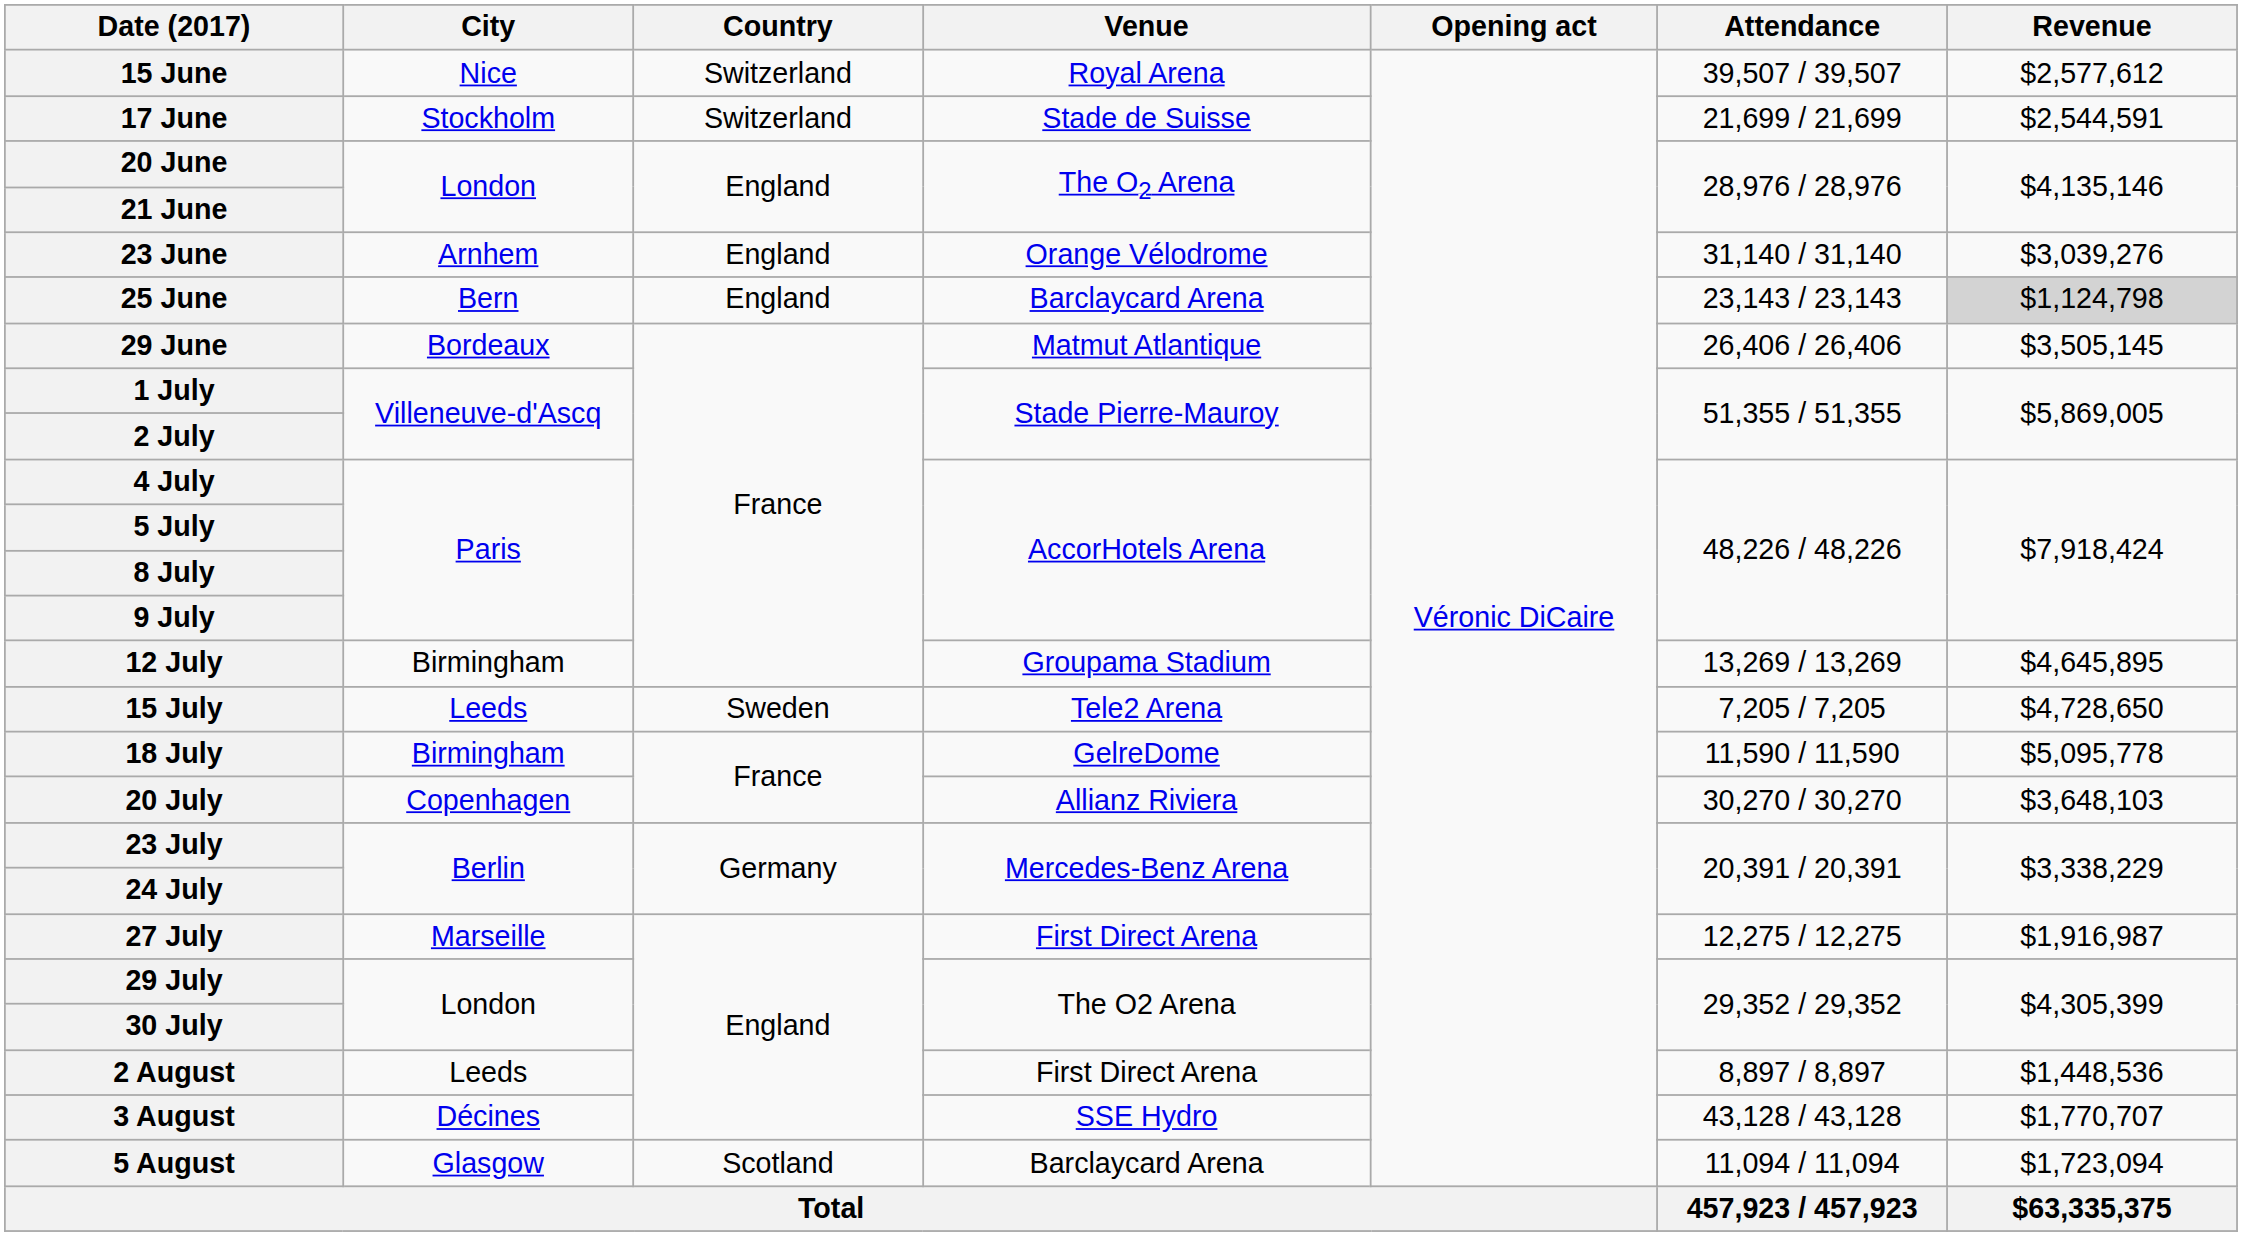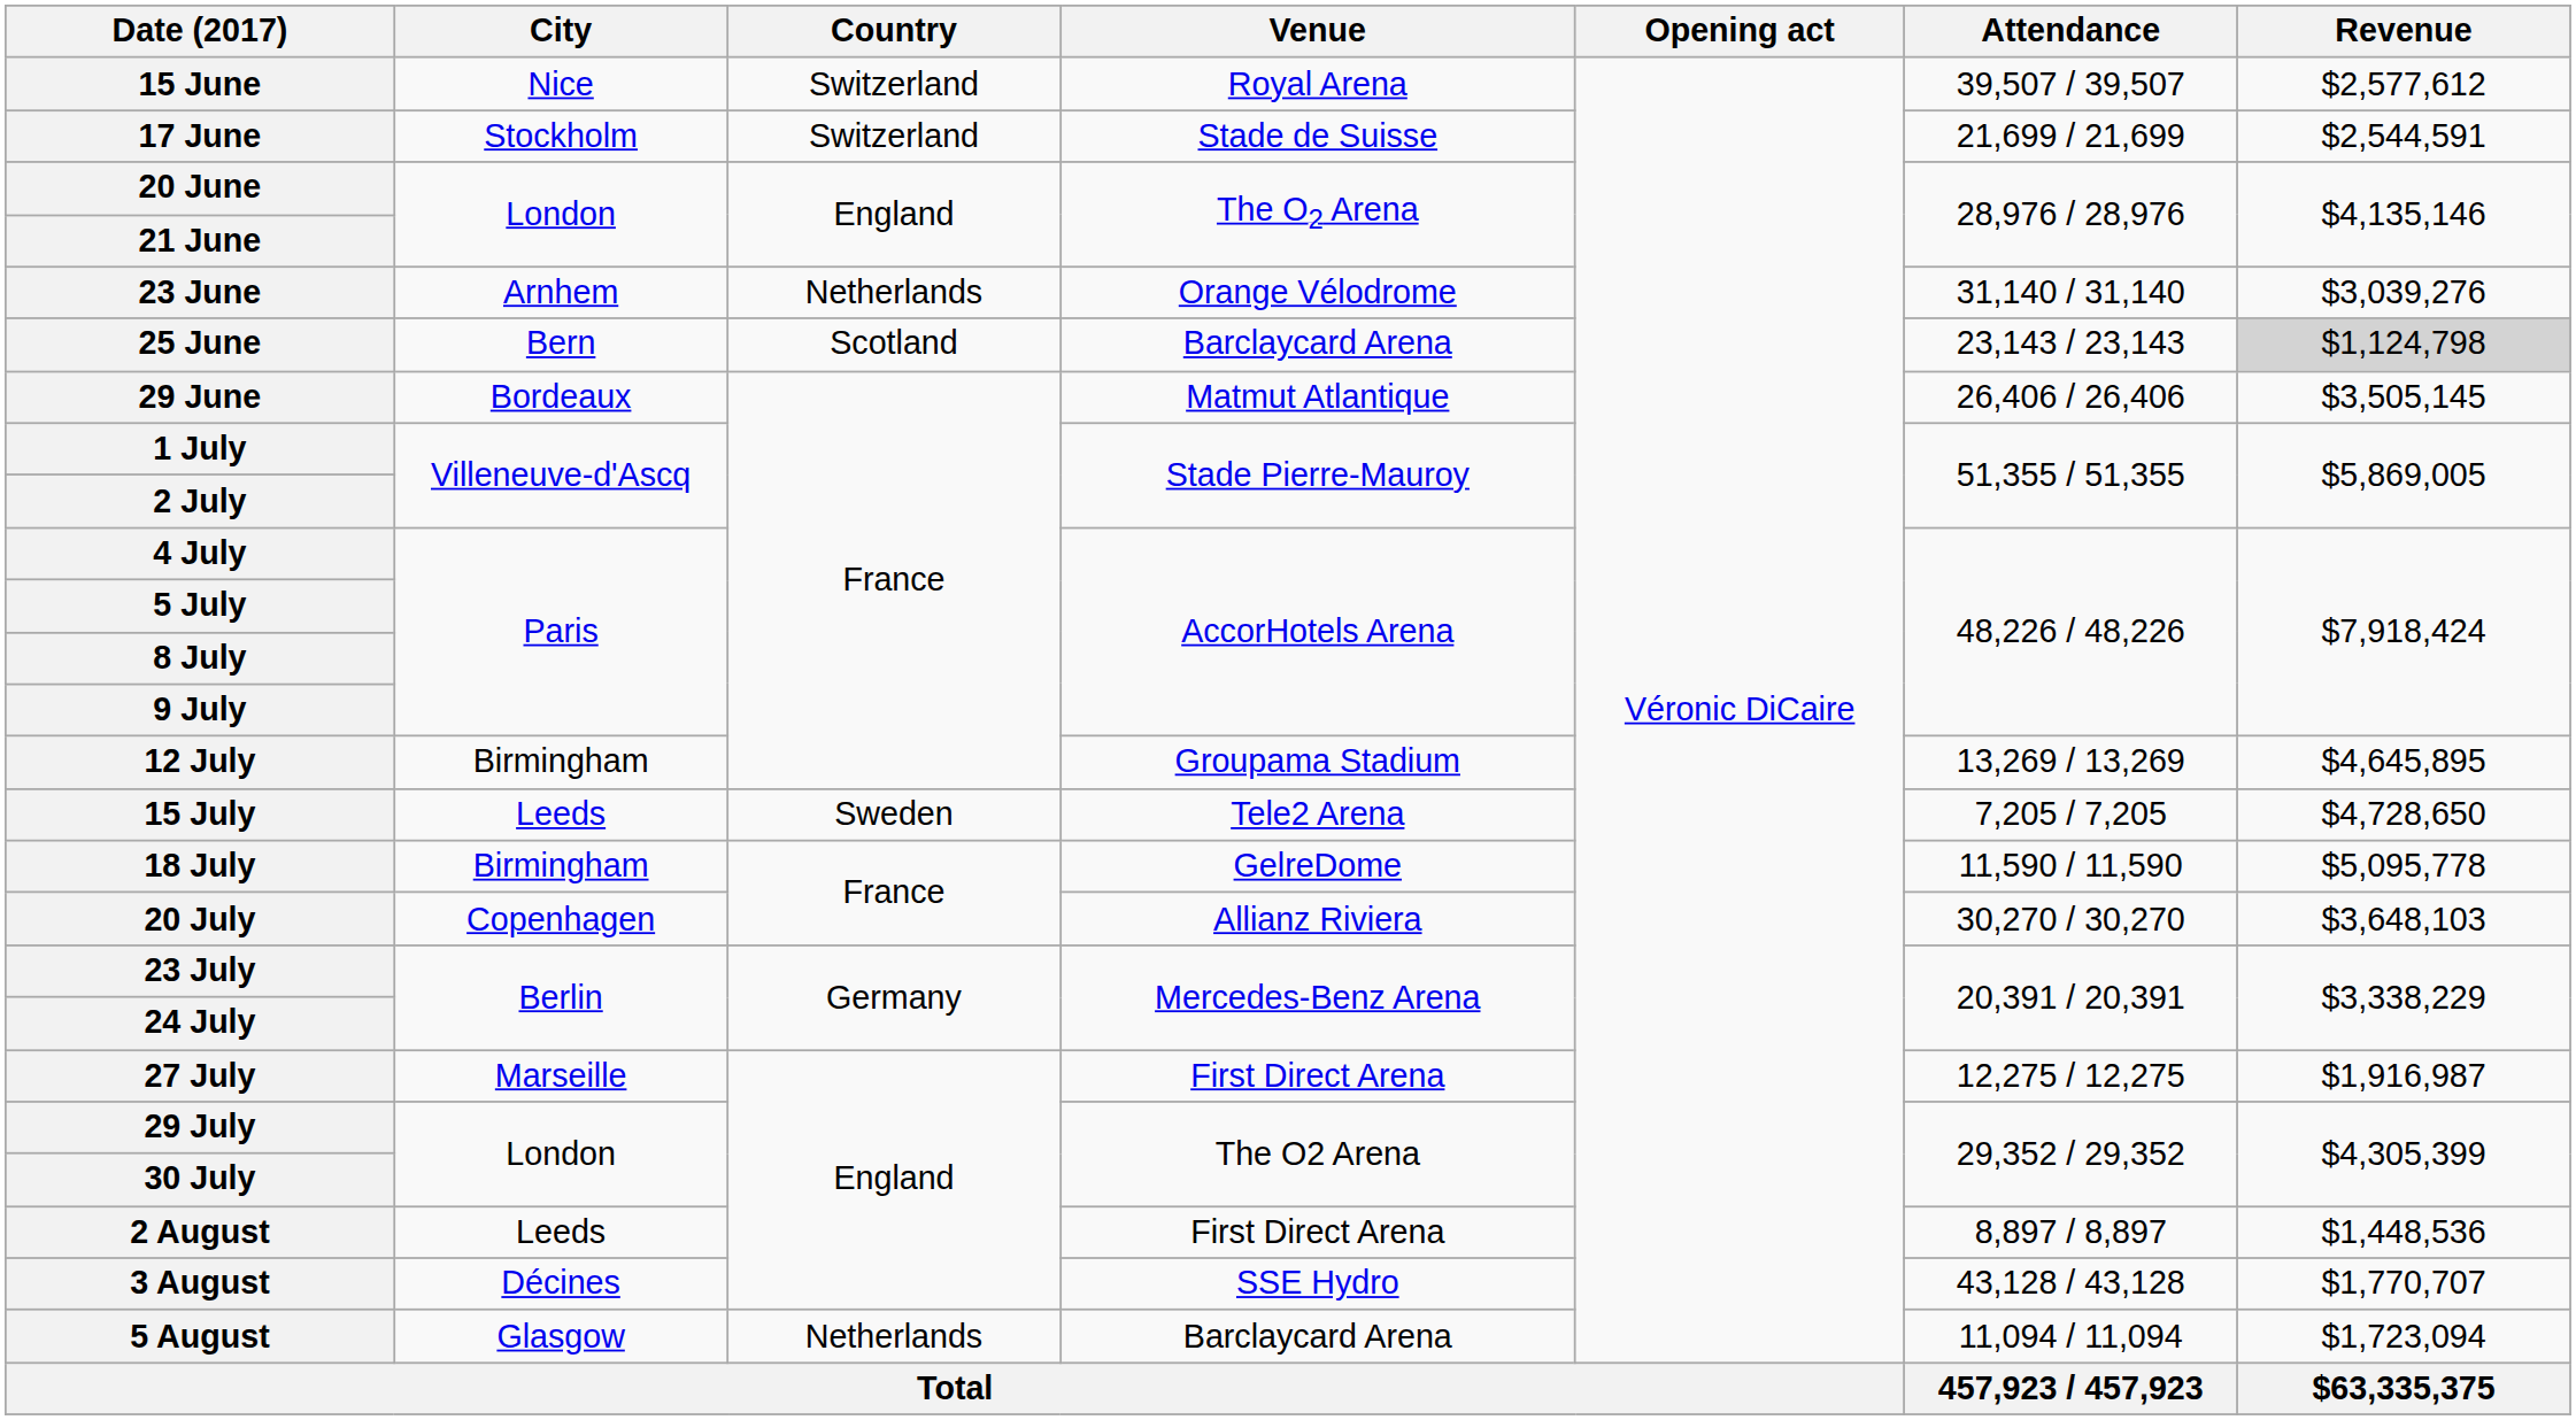23 June | Country: England -> Netherlands
25 June | Country: England -> Scotland
5 August | Country: Scotland -> Netherlands
